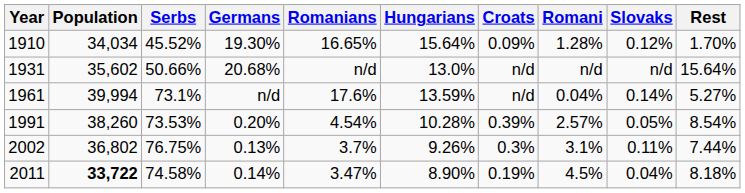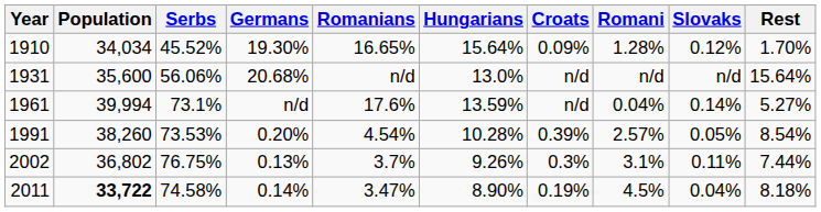1931 | Population: 35,602 -> 35,600
1931 | Serbs: 50.66% -> 56.06%
